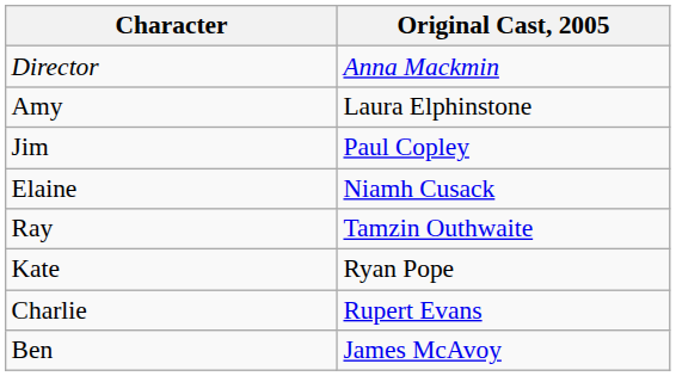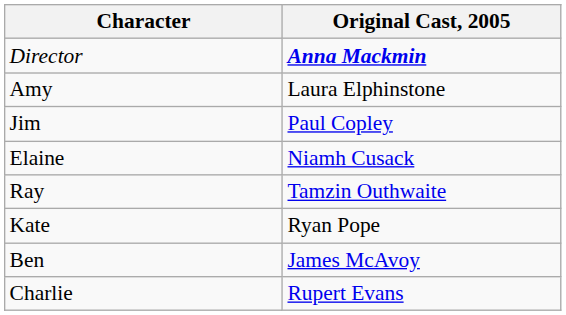Director | Original Cast, 2005: normal -> bold
rows swapped: Ben <-> Charlie
